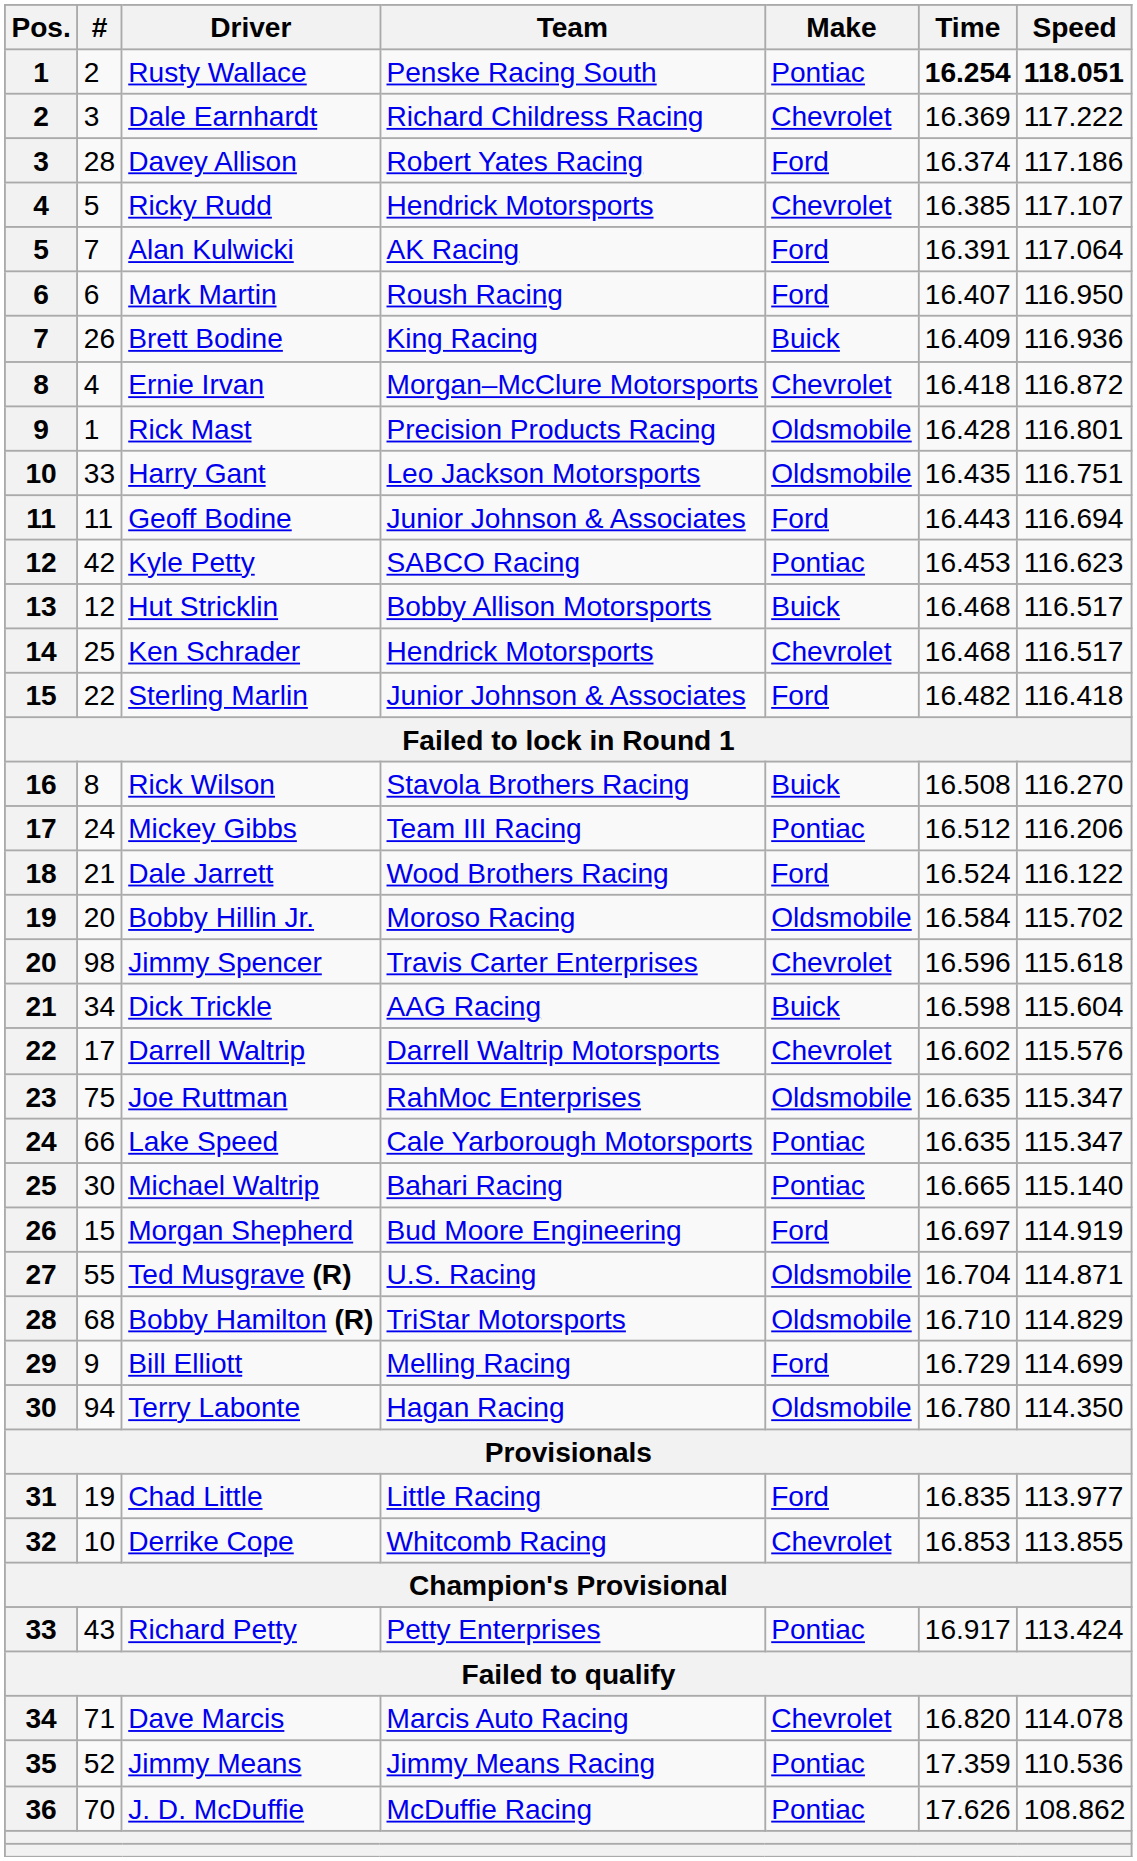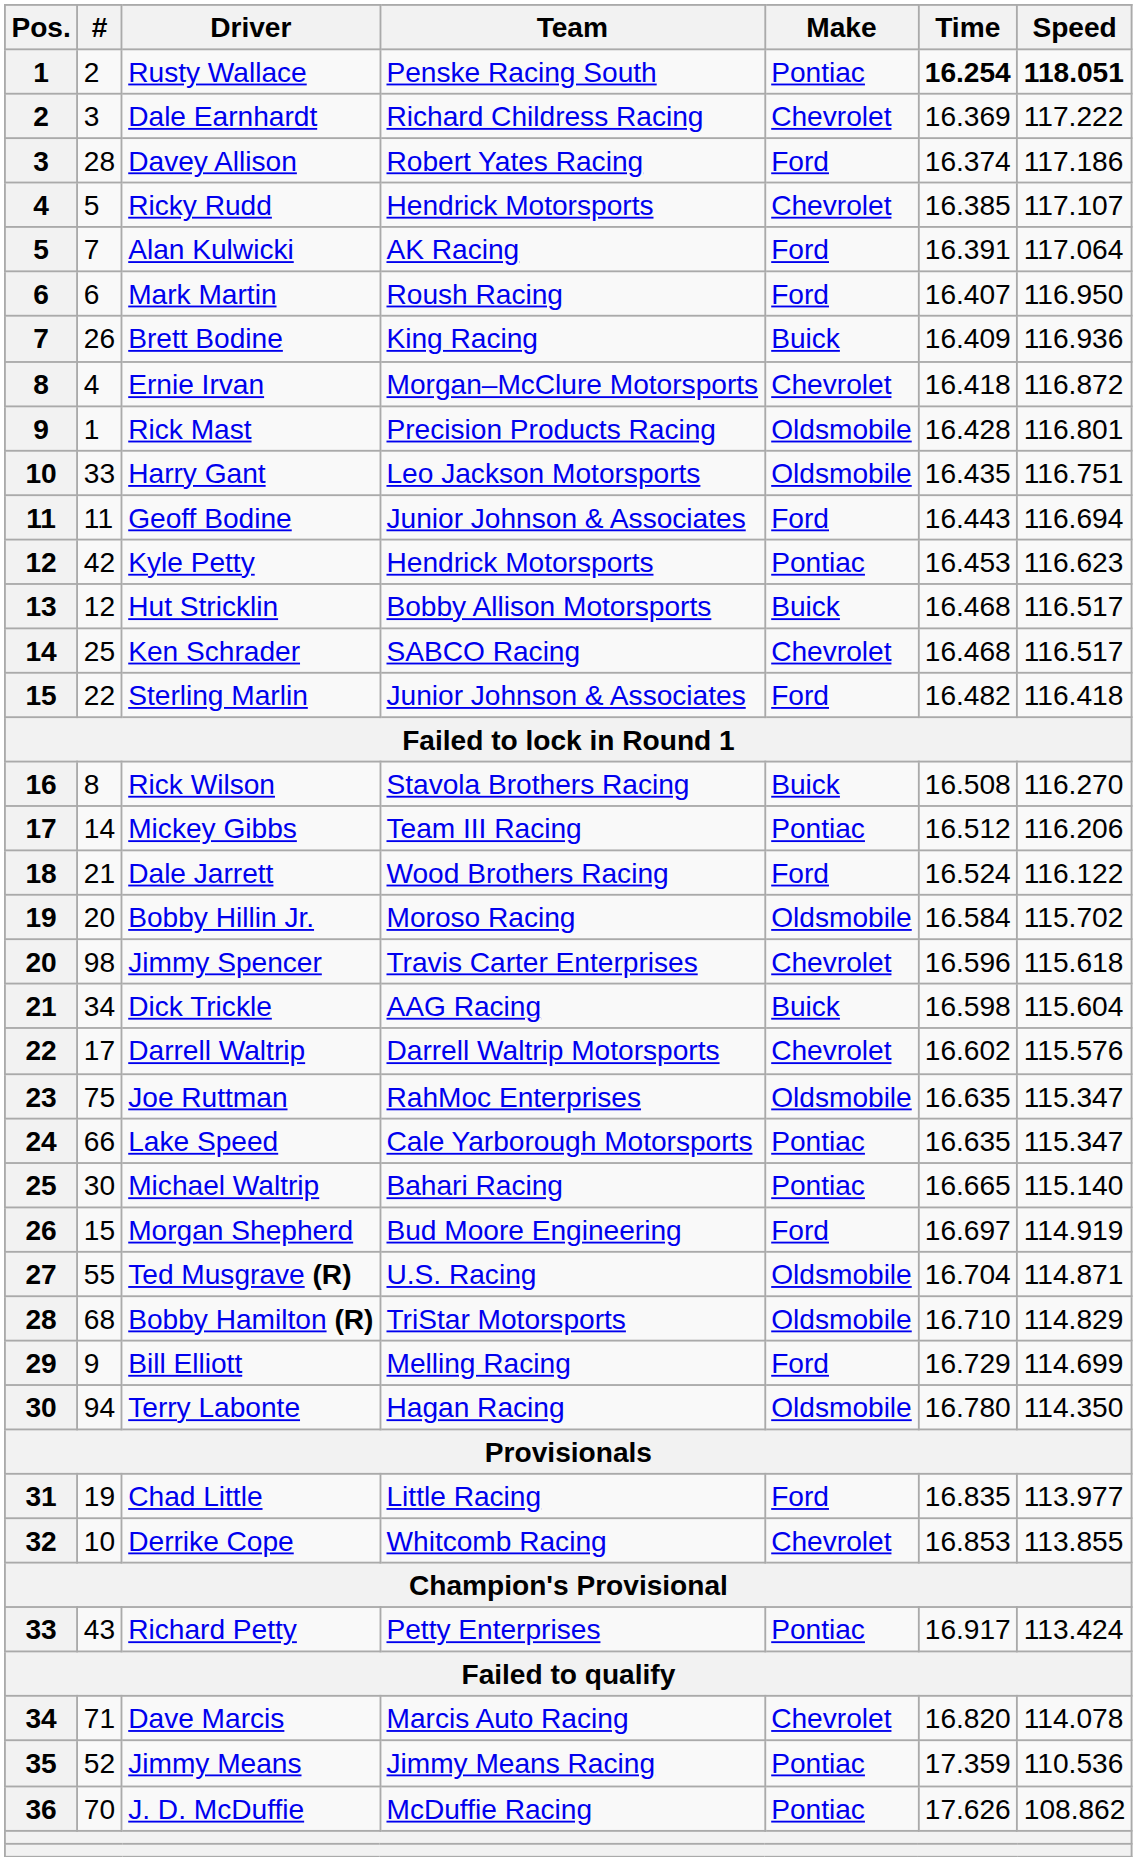Kyle Petty | Team: SABCO Racing -> Hendrick Motorsports
Ken Schrader | Team: Hendrick Motorsports -> SABCO Racing
Mickey Gibbs | #: 24 -> 14
